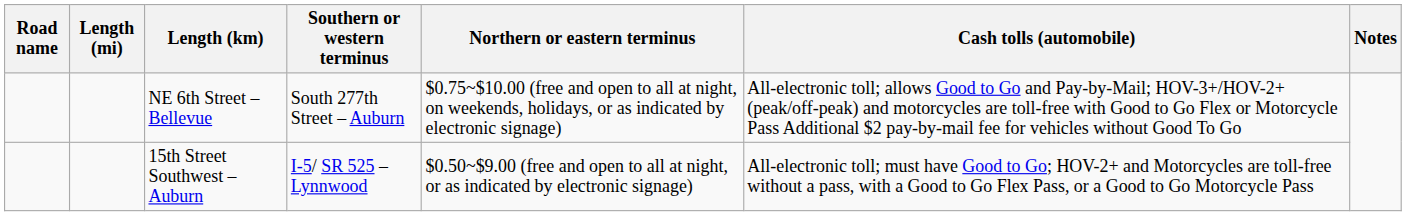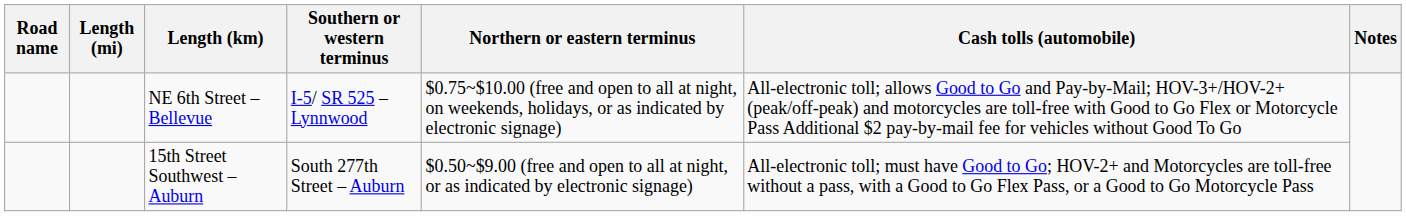NE 6th Street – Bellevue | Southern or western terminus: South 277th Street – Auburn -> I-5/ SR 525 – Lynnwood
15th Street Southwest – Auburn | Southern or western terminus: I-5/ SR 525 – Lynnwood -> South 277th Street – Auburn
